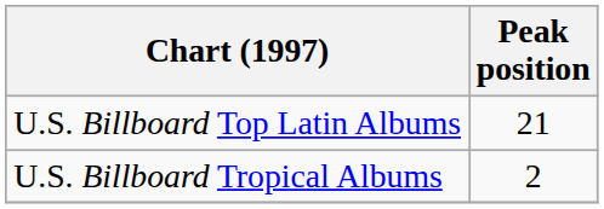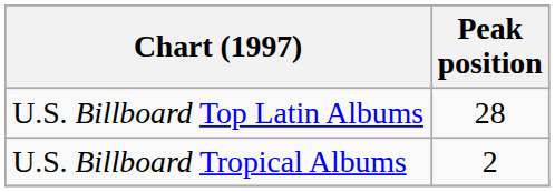U.S. Billboard Top Latin Albums | Peak position: 21 -> 28
